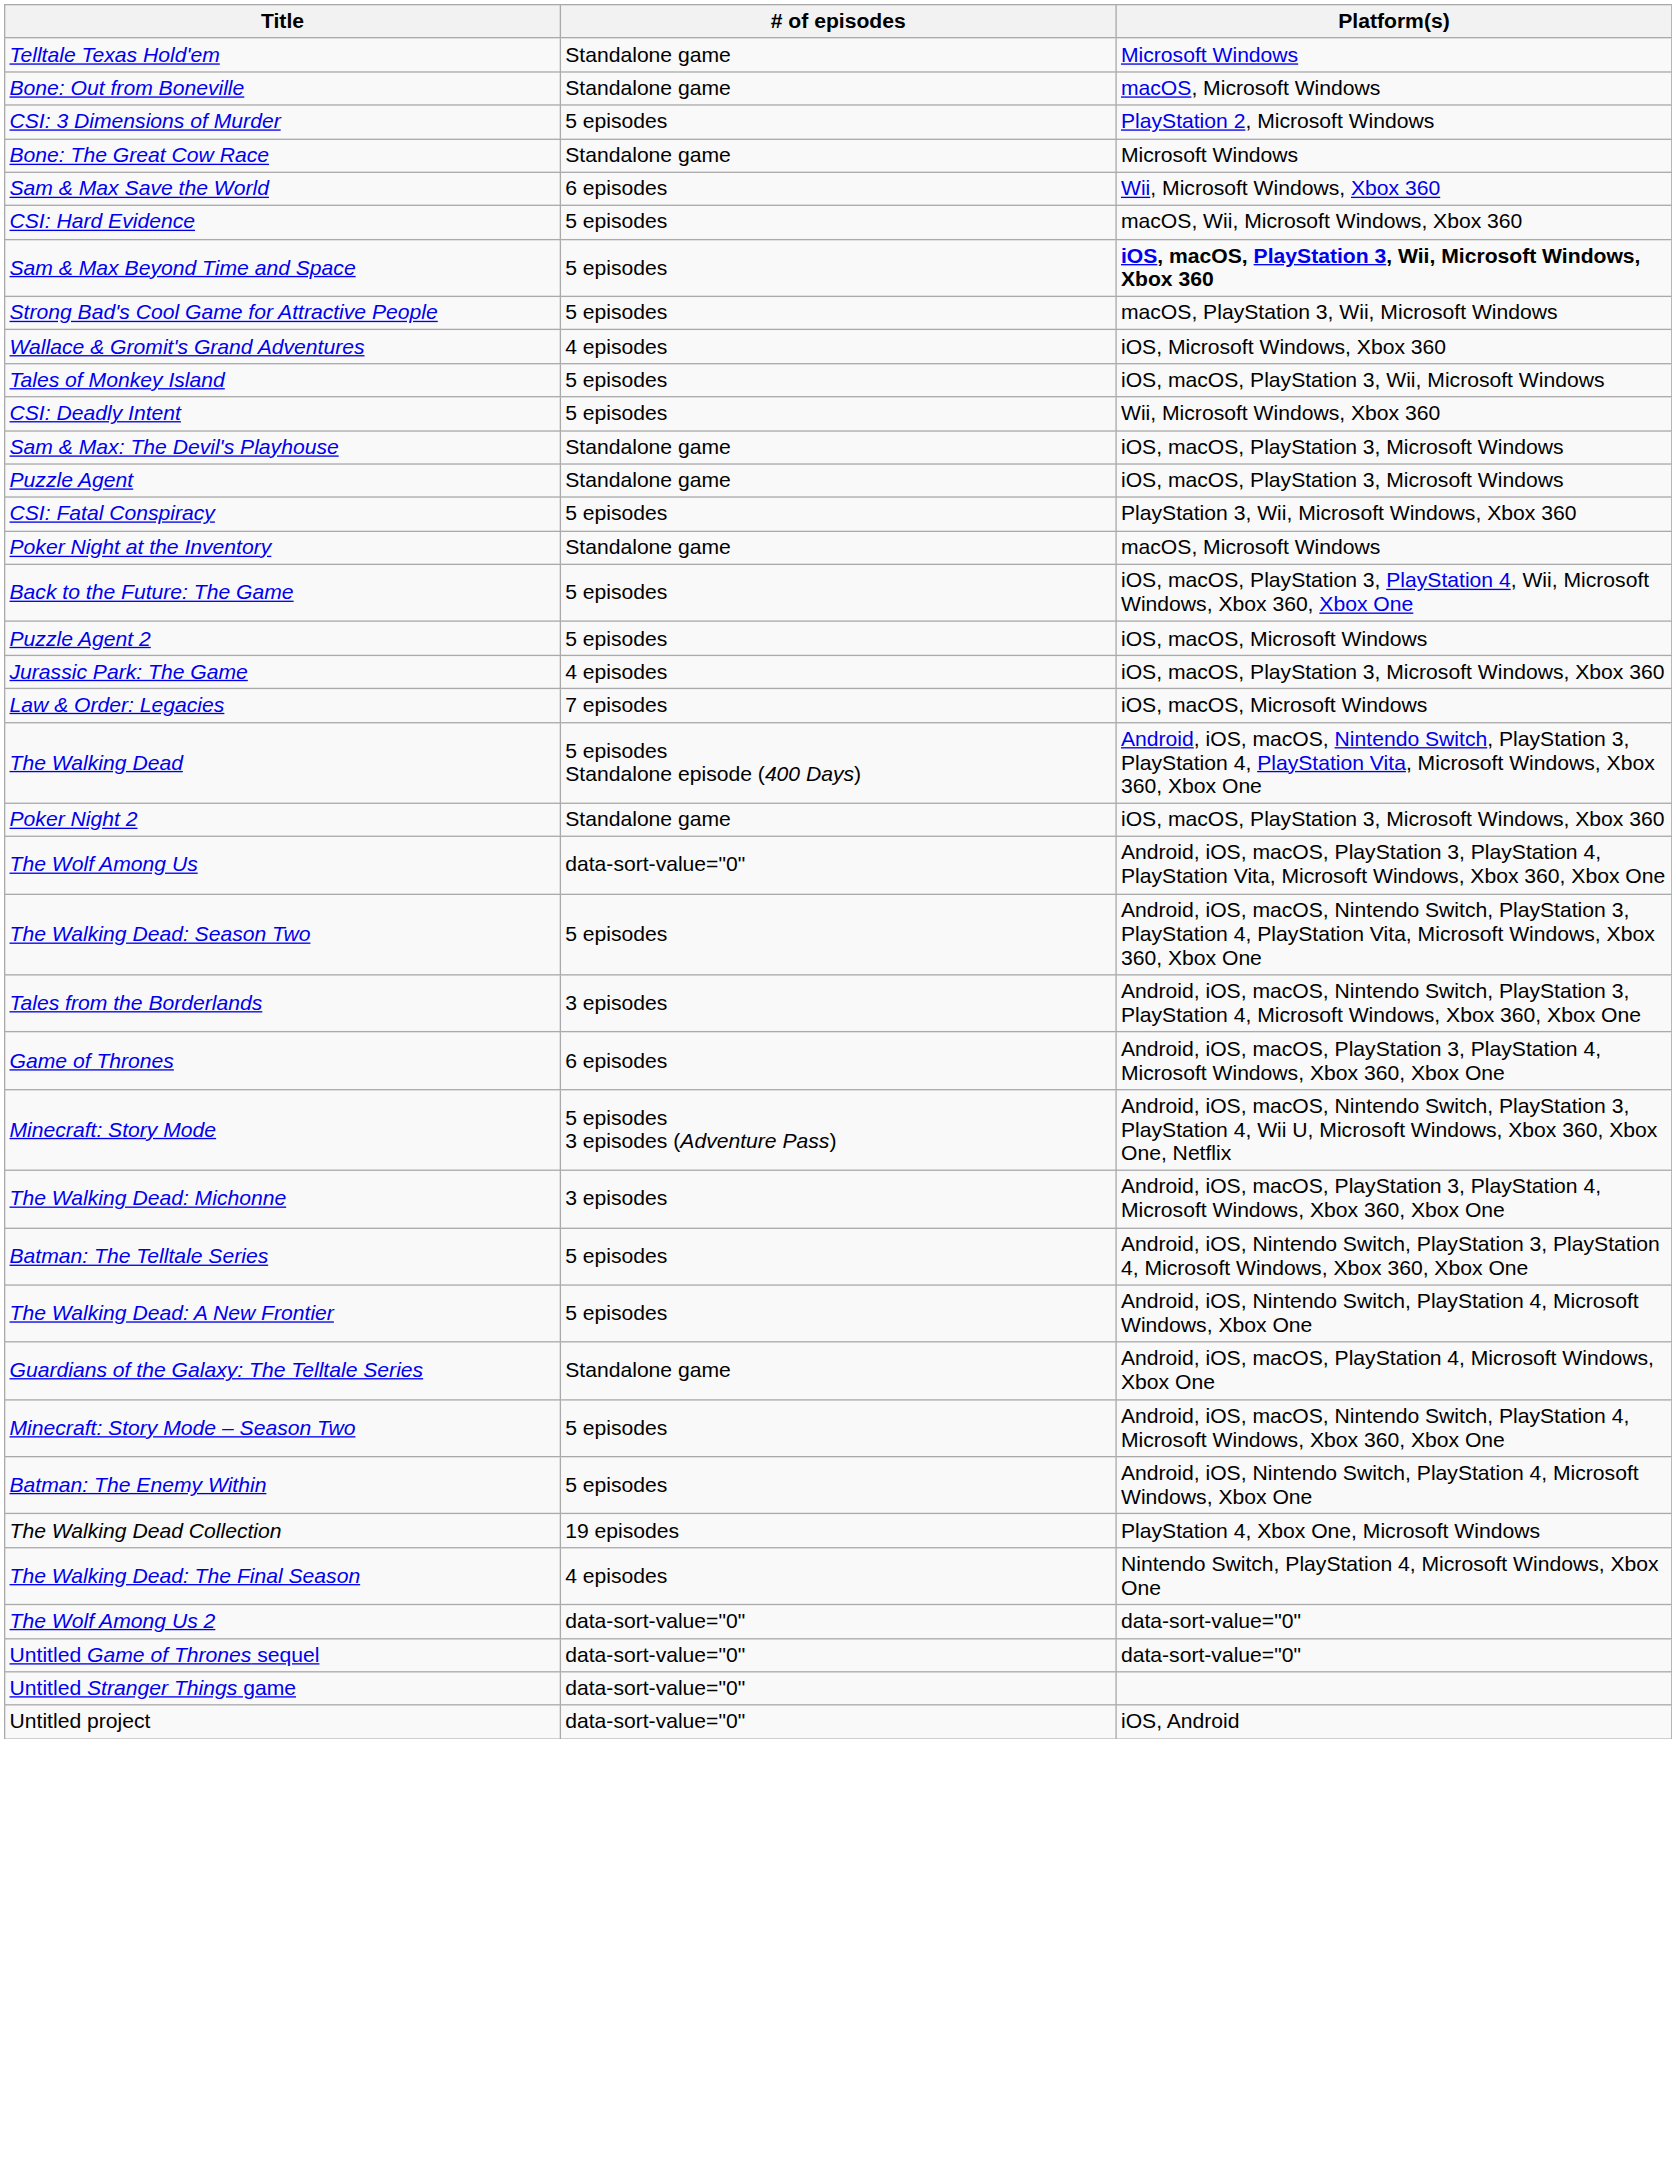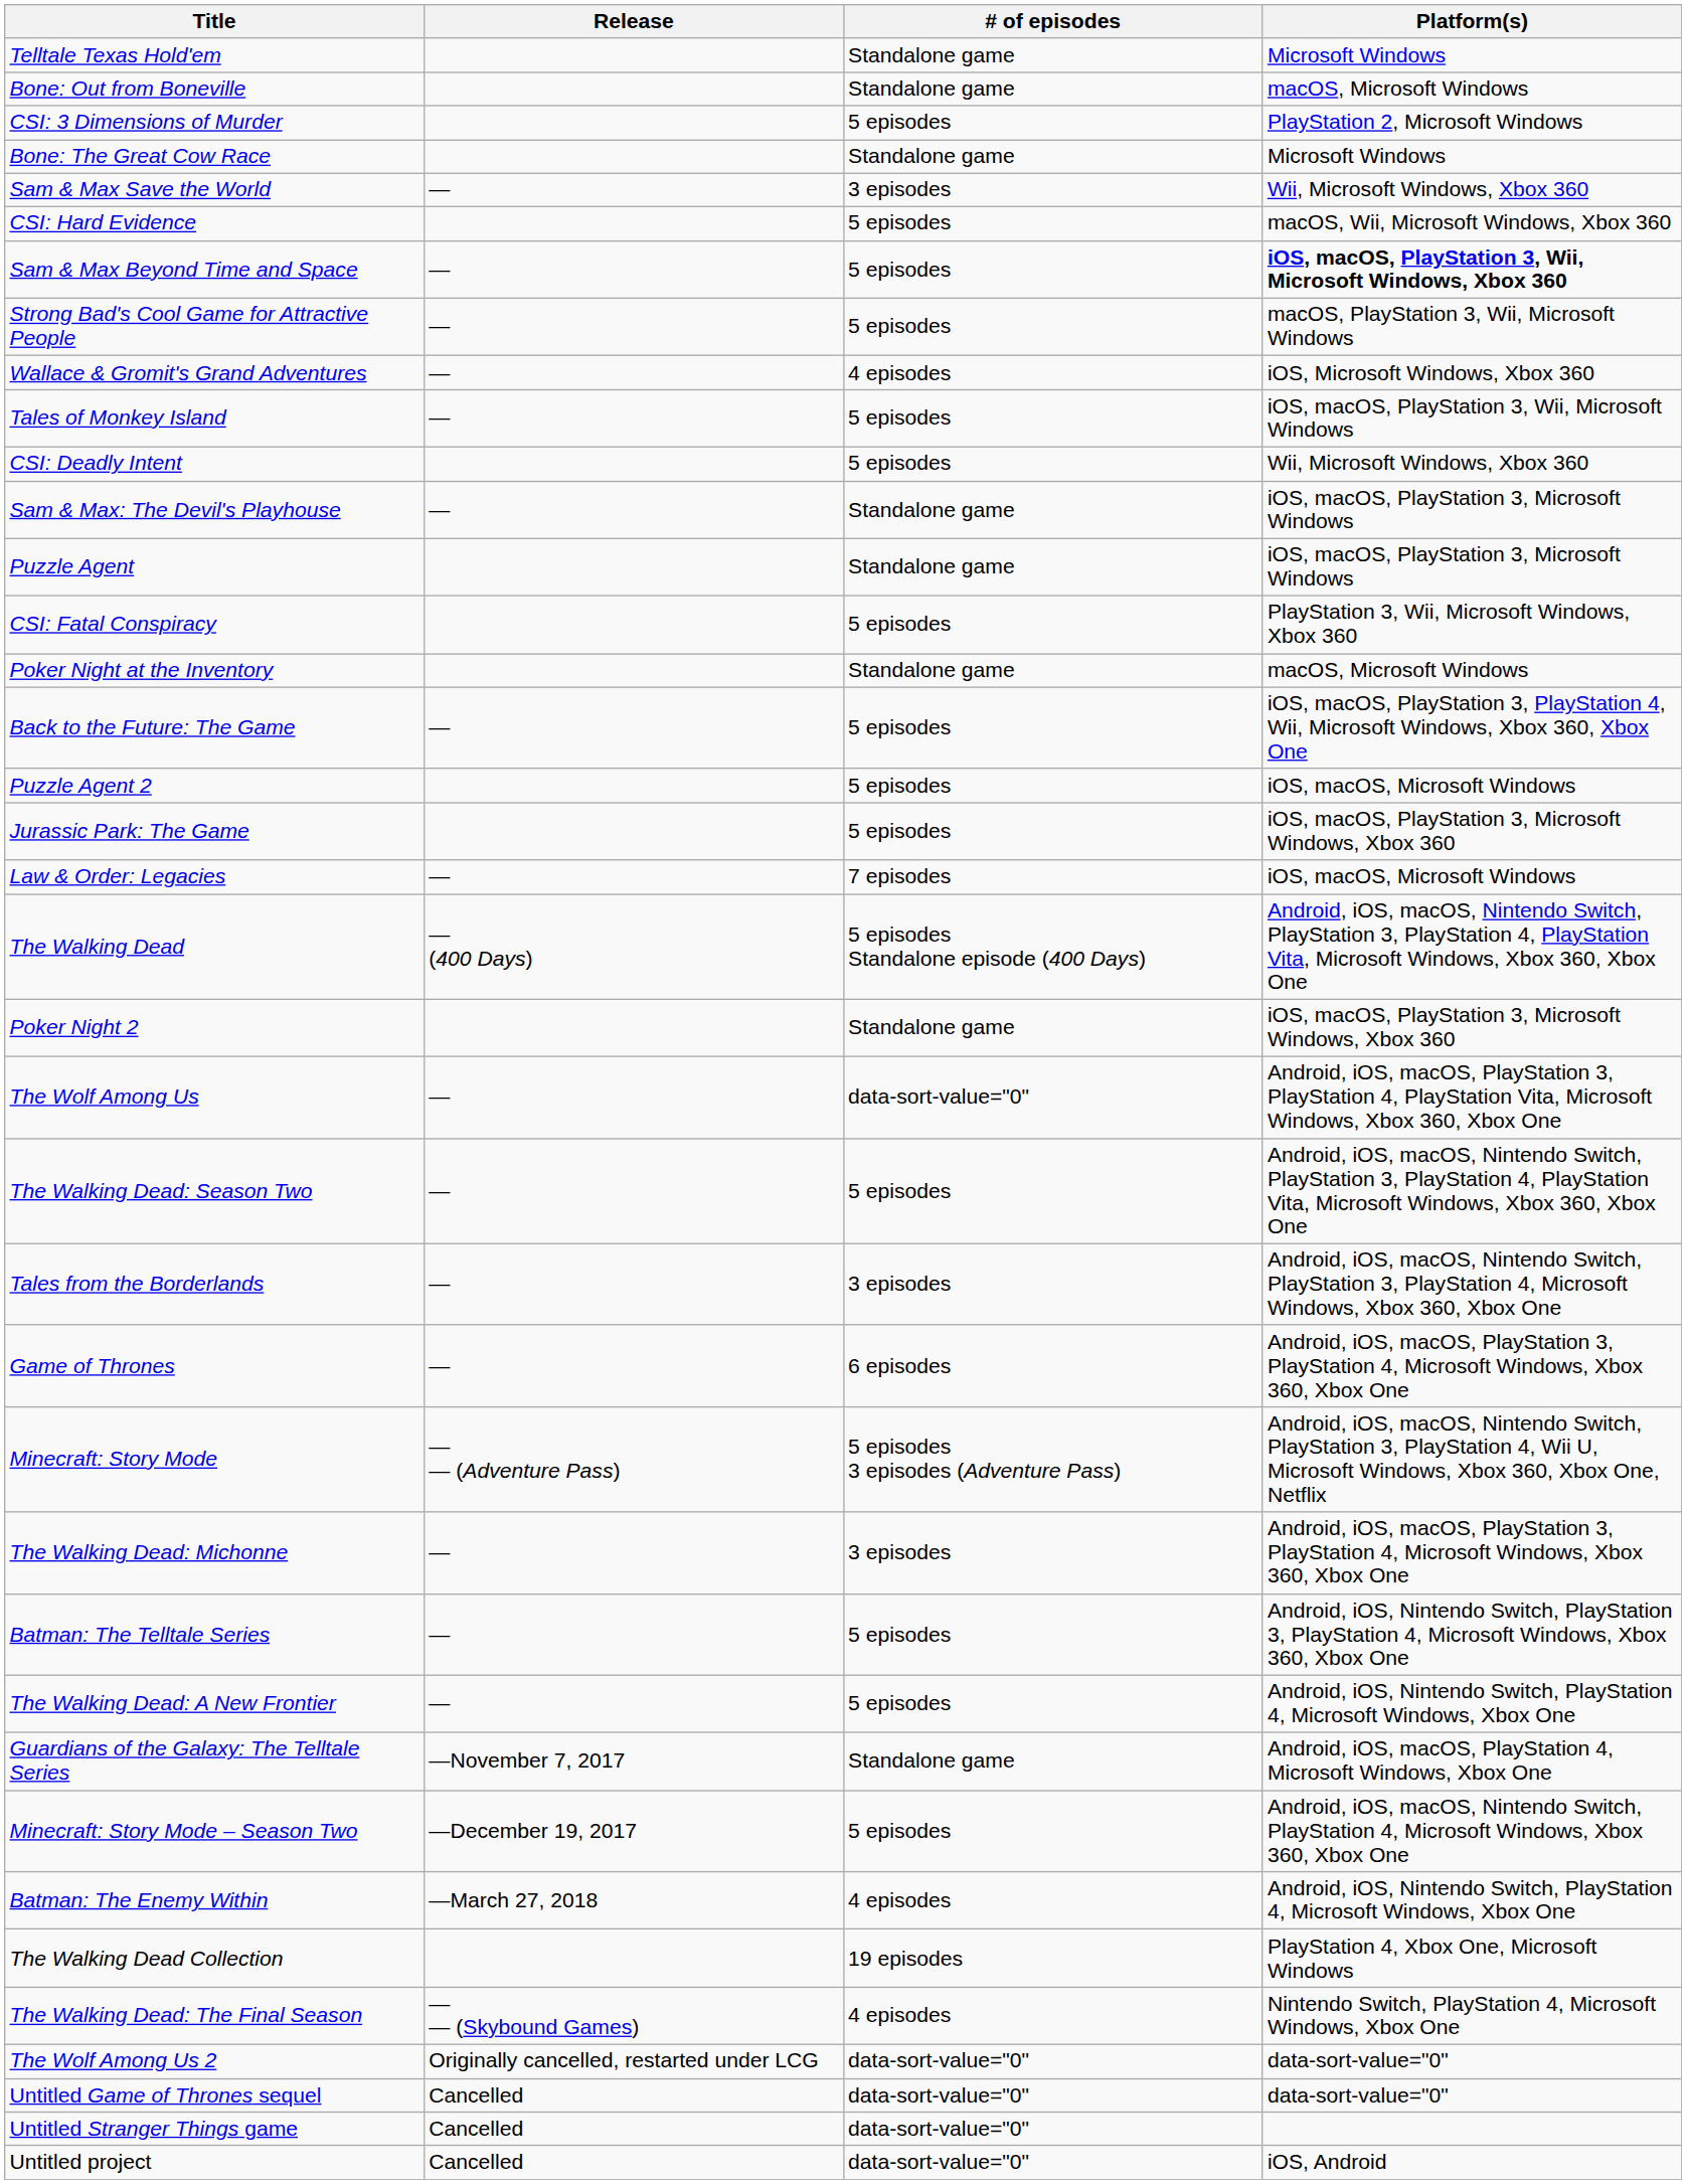+ column: Release | — | — | — | — | — | — | — | — | — (400 Days) | — | — | — | — | — — (Adventure Pass) | — | — | — | —November 7, 2017 | —December 19, 2017 | —March 27, 2018 | — — (Skybound Games) | Originally cancelled, restarted under LCG | Cancelled | Cancelled | Cancelled
Sam & Max Save the World | # of episodes: 6 episodes -> 3 episodes
Jurassic Park: The Game | # of episodes: 4 episodes -> 5 episodes
Batman: The Enemy Within | # of episodes: 5 episodes -> 4 episodes
